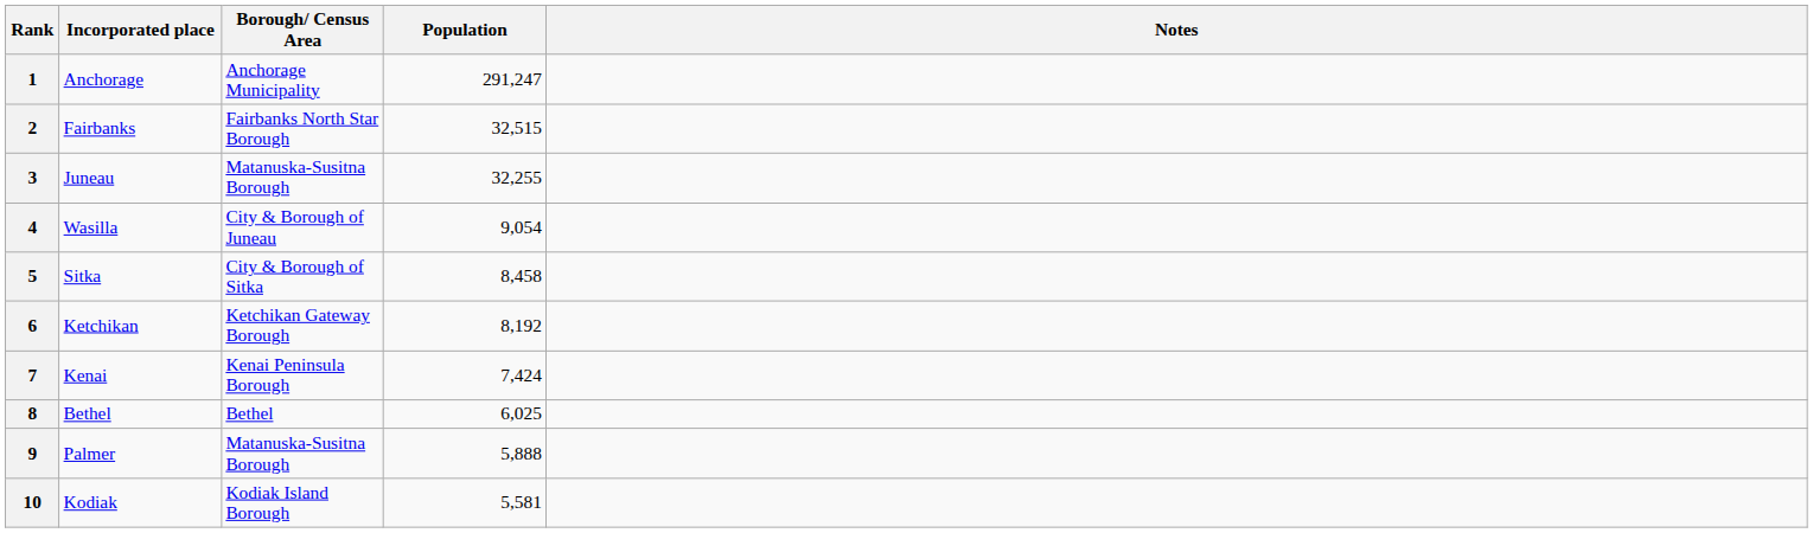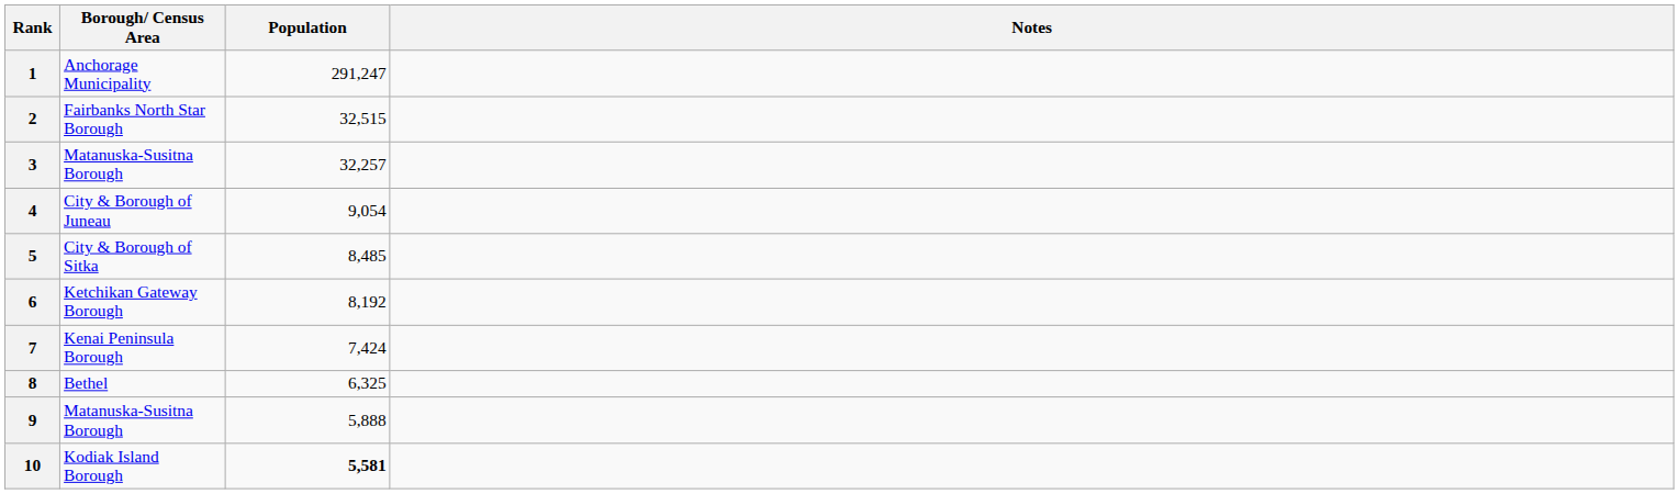- column: Incorporated place | Anchorage | Fairbanks | Juneau | Wasilla | Sitka | Ketchikan | Kenai | Bethel | Palmer | Kodiak
3 | Population: 32,255 -> 32,257
5 | Population: 8,458 -> 8,485
8 | Population: 6,025 -> 6,325
10 | Population: normal -> bold
